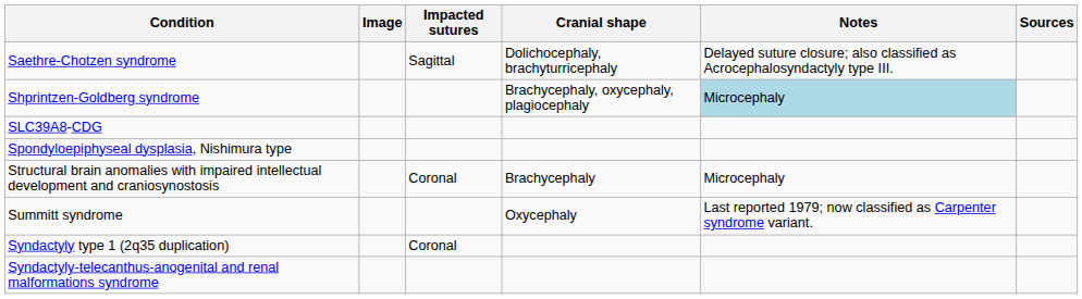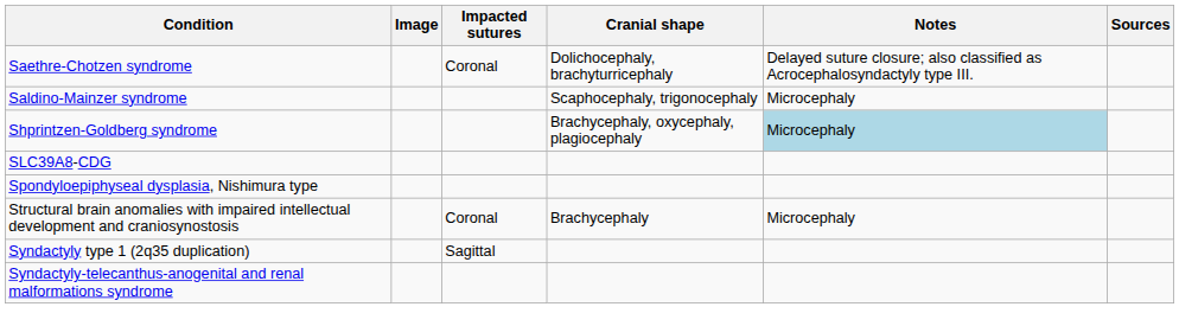Saethre-Chotzen syndrome | Impacted sutures: Sagittal -> Coronal
+ row: Saldino-Mainzer syndrome | Scaphocephaly, trigonocephaly | Microcephaly
- row: Summitt syndrome | Oxycephaly | Last reported 1979; now classified as Carpenter syndrome variant.
Syndactyly type 1 (2q35 duplication) | Impacted sutures: Coronal -> Sagittal
